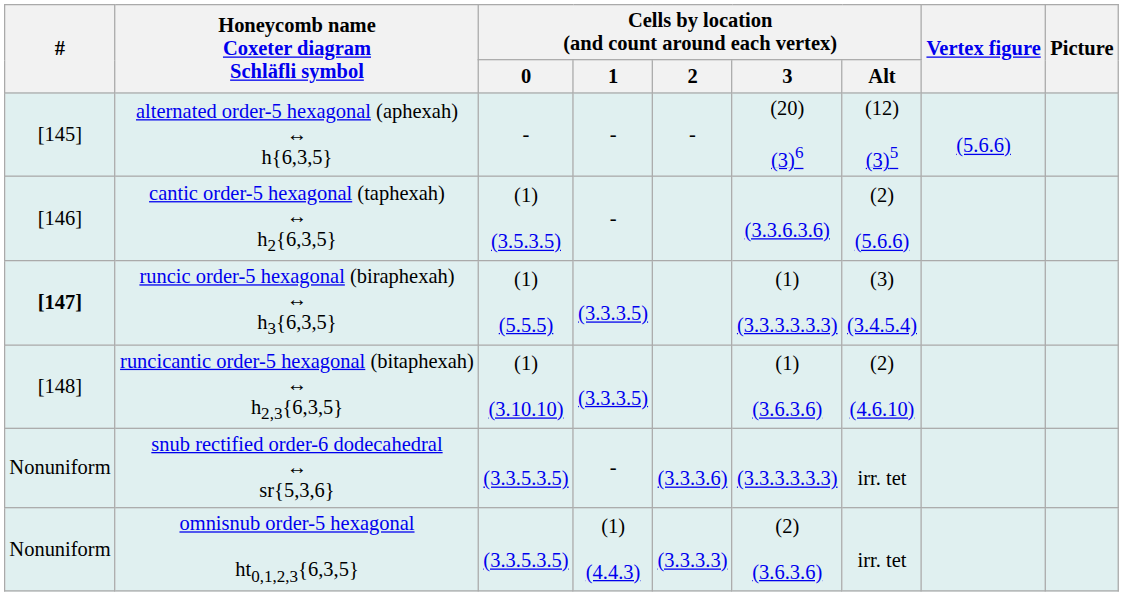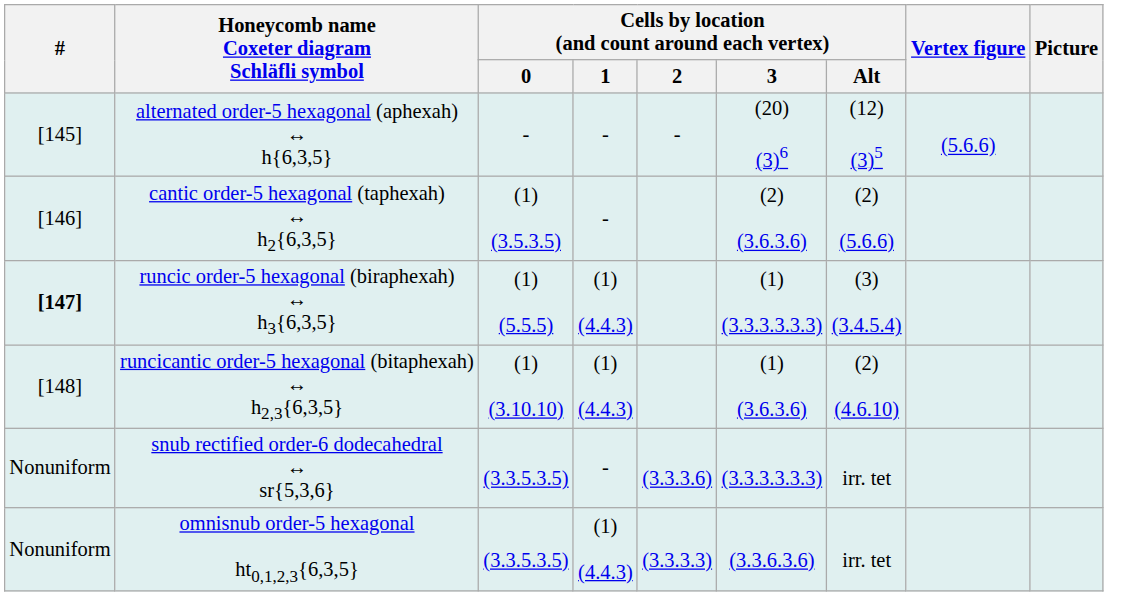cantic order-5 hexagonal (taphexah) ↔ h2{6,3,5} | Cells by location (and count around each vertex) / 3: (3.3.6.3.6) -> (2) (3.6.3.6)
runcic order-5 hexagonal (biraphexah) ↔ h3{6,3,5} | Cells by location (and count around each vertex) / 1: (3.3.3.5) -> (1) (4.4.3)
runcicantic order-5 hexagonal (bitaphexah) ↔ h2,3{6,3,5} | Cells by location (and count around each vertex) / 1: (3.3.3.5) -> (1) (4.4.3)
omnisnub order-5 hexagonal ht0,1,2,3{6,3,5} | Cells by location (and count around each vertex) / 3: (2) (3.6.3.6) -> (3.3.6.3.6)
